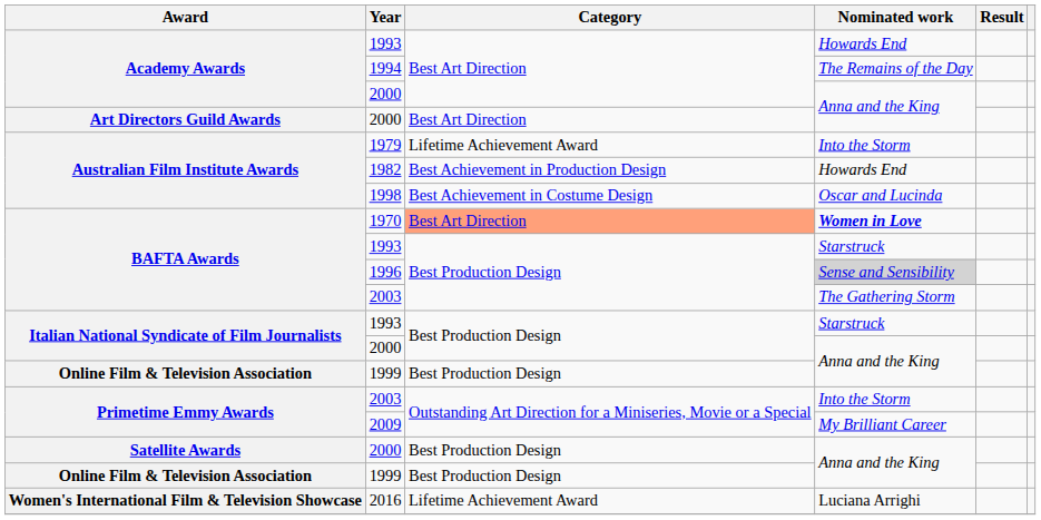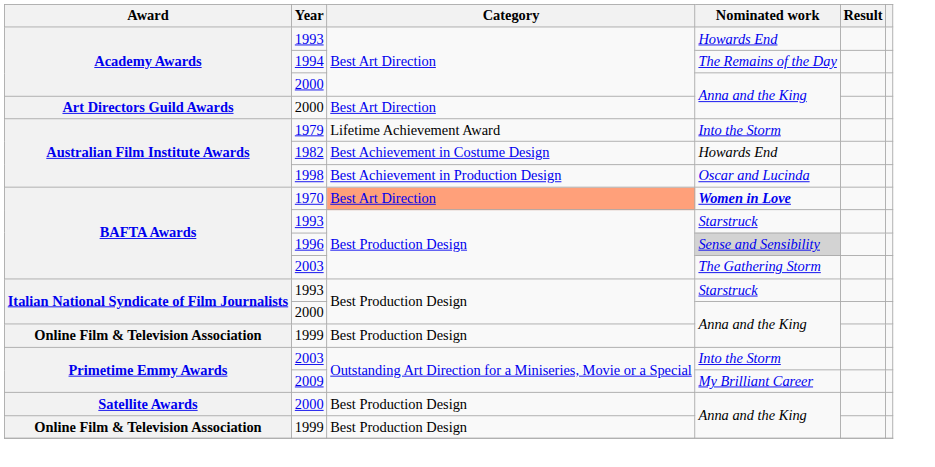1982 | Category: Best Achievement in Production Design -> Best Achievement in Costume Design
1998 | Category: Best Achievement in Costume Design -> Best Achievement in Production Design
- row: Women's International Film & Television Showcase | 2016 | Lifetime Achievement Award | Luciana Arrighi
